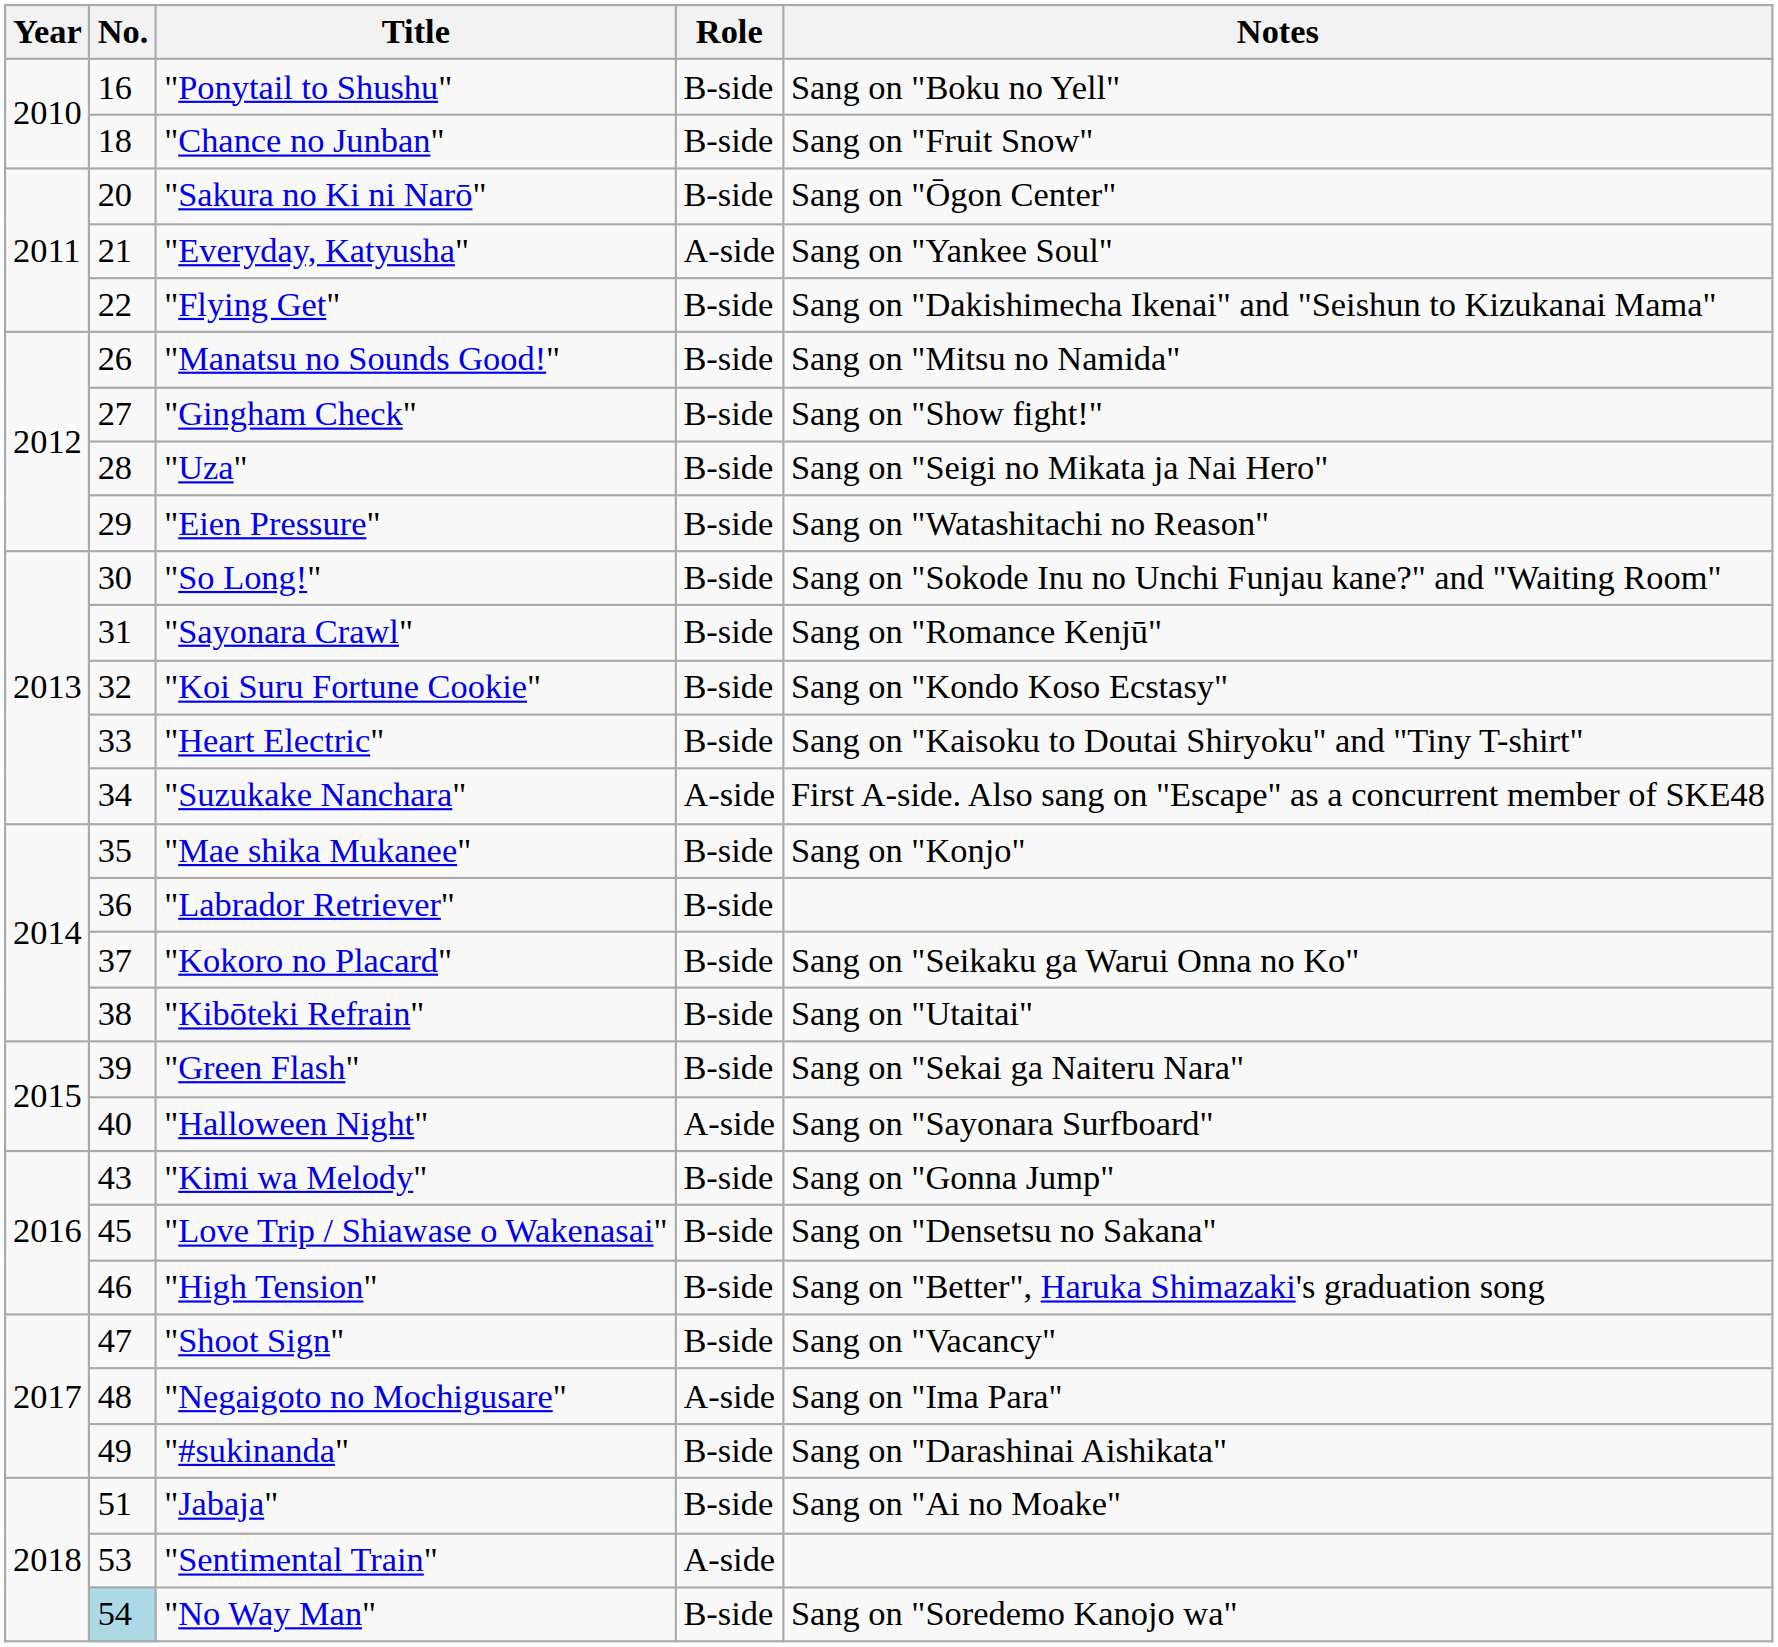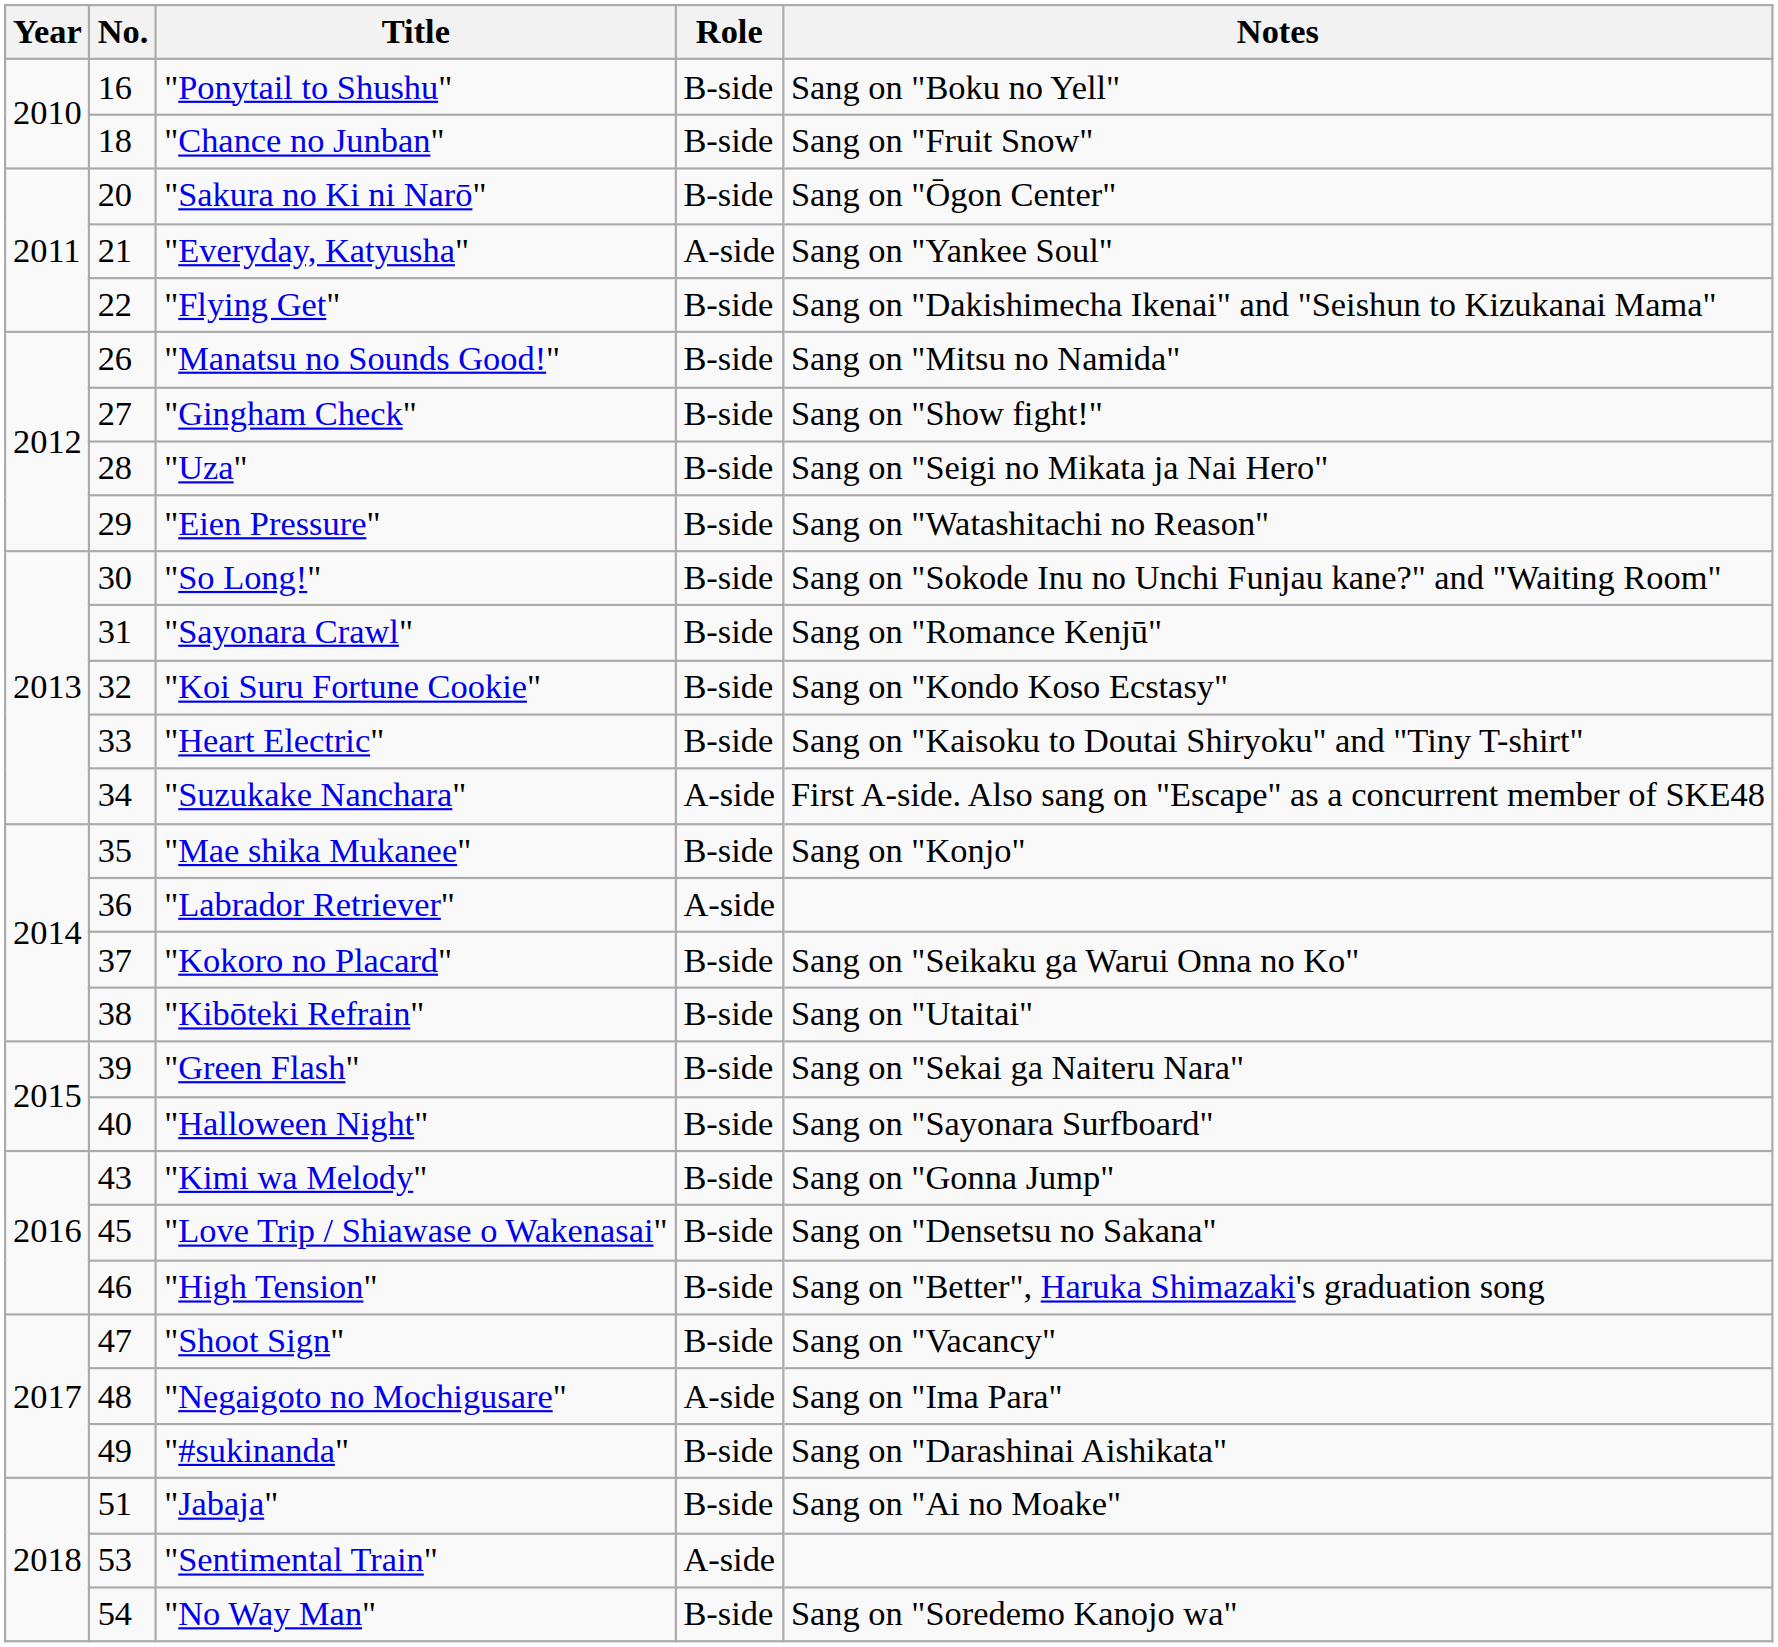"Labrador Retriever" | Role: B-side -> A-side
"Halloween Night" | Role: A-side -> B-side
"No Way Man" | No.: lightblue background -> no background
